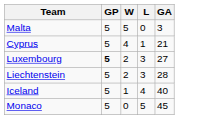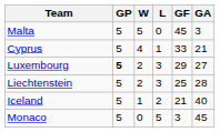+ column: GF | 45 | 33 | 29 | 25 | 21 | 3
Iceland | L: 4 -> 2
